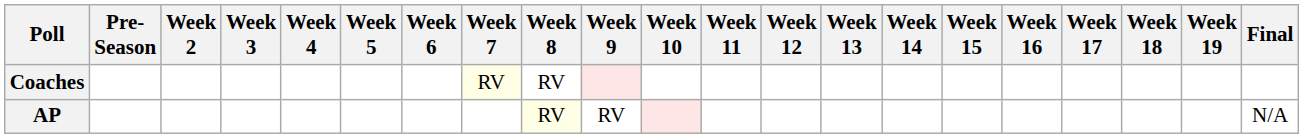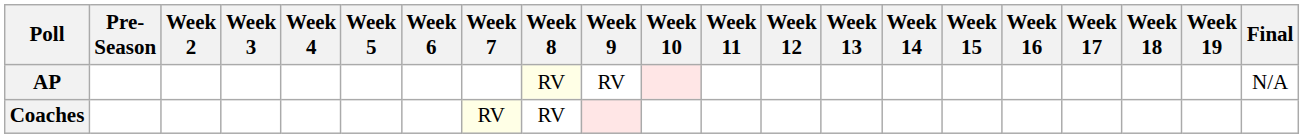rows swapped: AP <-> Coaches
